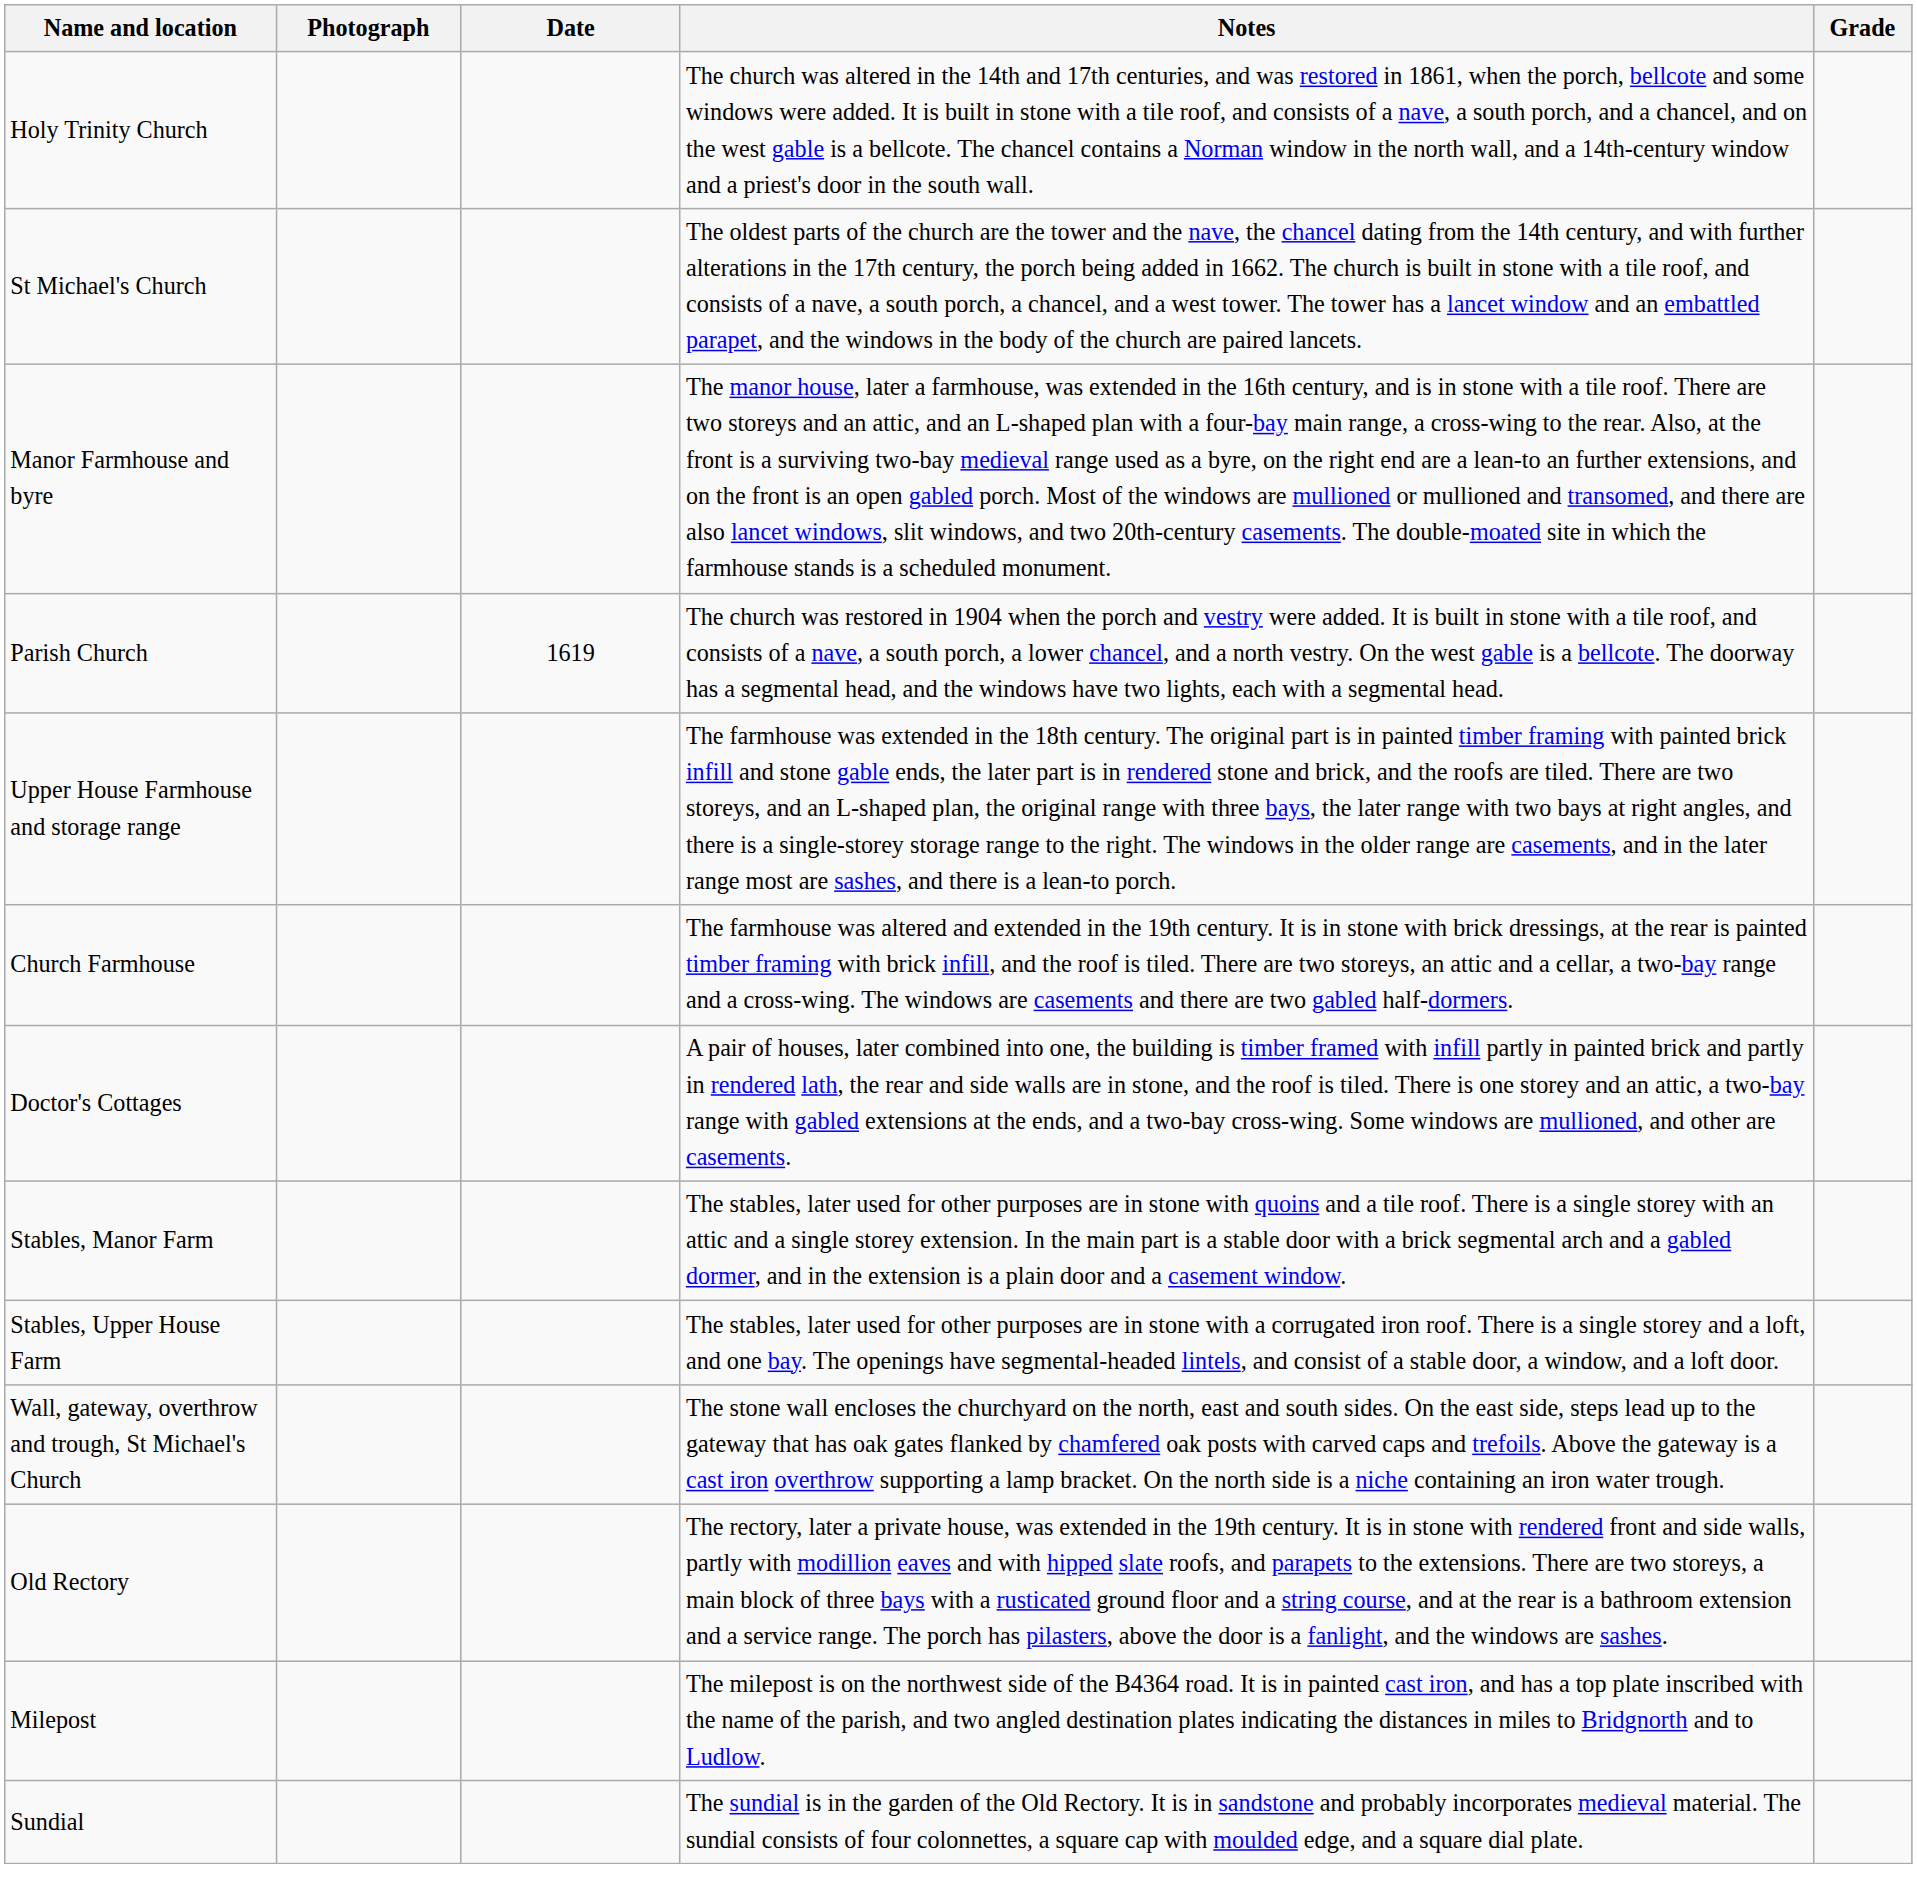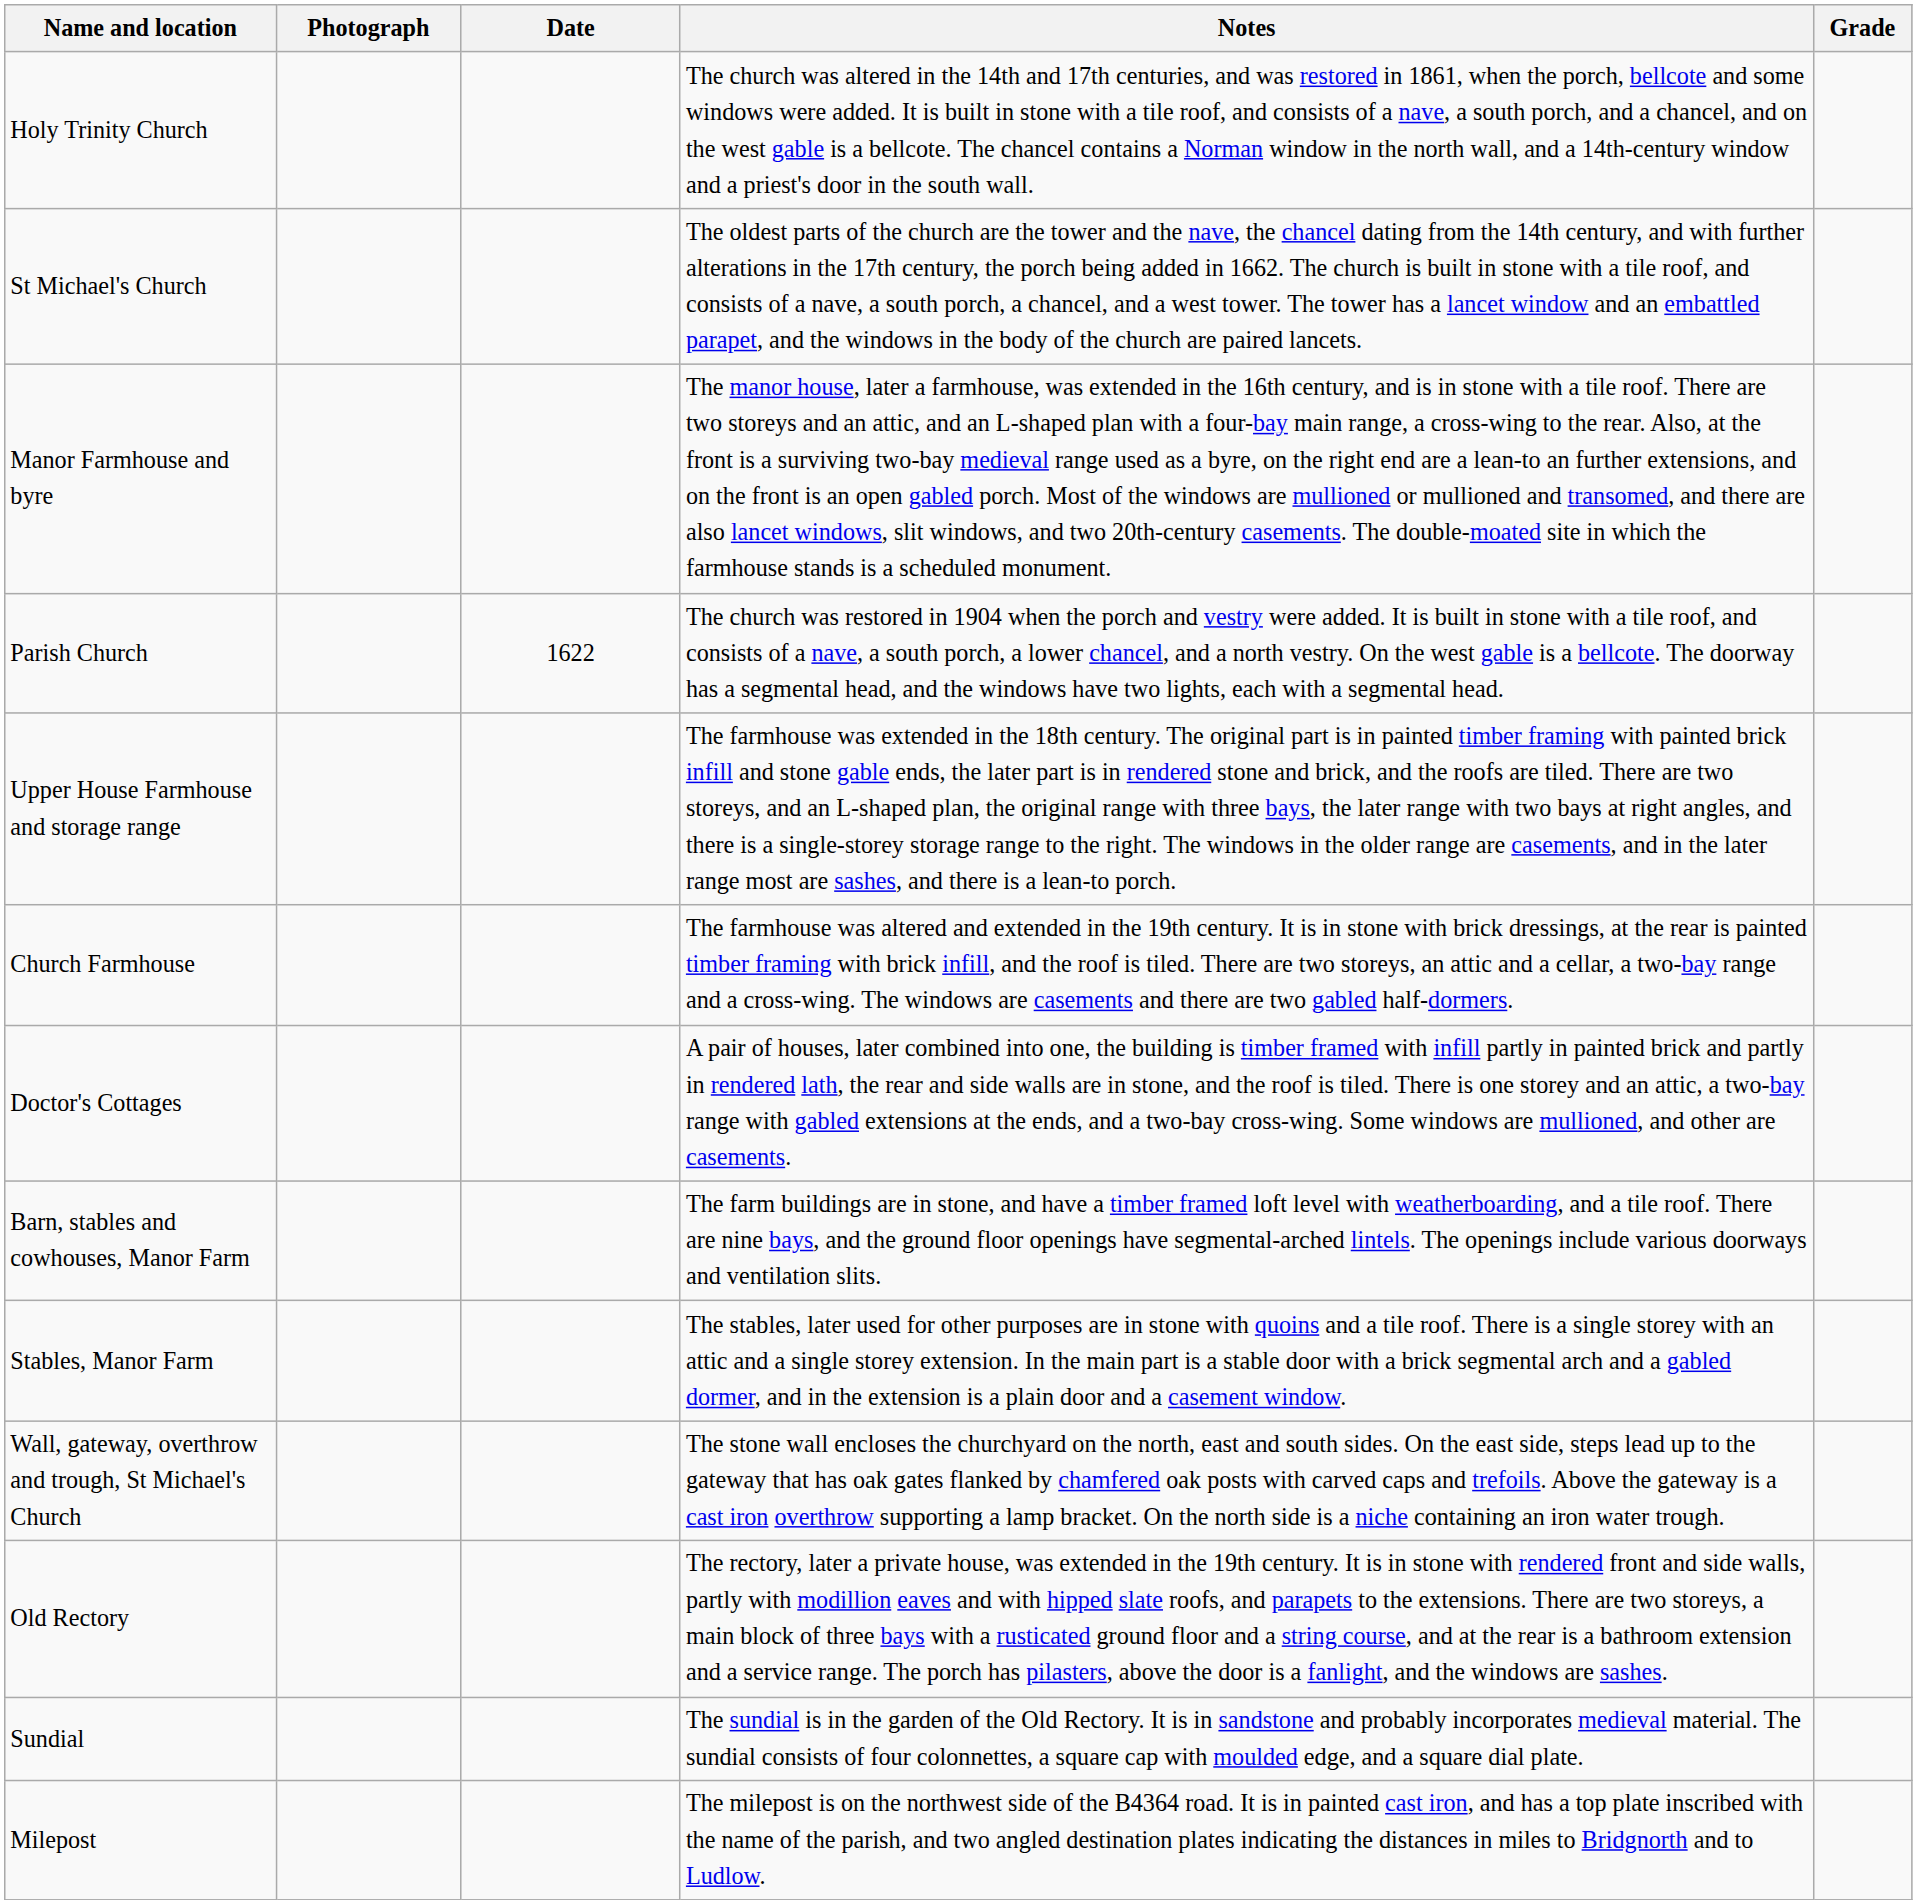Parish Church | Date: 1619 -> 1622
+ row: Barn, stables and cowhouses, Manor Farm | The farm buildings are in stone, and have a timber framed loft level with weatherboarding, and a tile roof. There are nine bays, and the ground floor openings have segmental-arched lintels. The openings include various doorways and ventilation slits.
- row: Stables, Upper House Farm | The stables, later used for other purposes are in stone with a corrugated iron roof. There is a single storey and a loft, and one bay. The openings have segmental-headed lintels, and consist of a stable door, a window, and a loft door.
rows swapped: Milepost <-> Sundial
